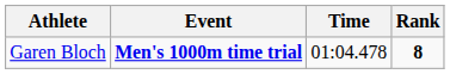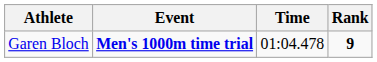Garen Bloch | Rank: 8 -> 9
